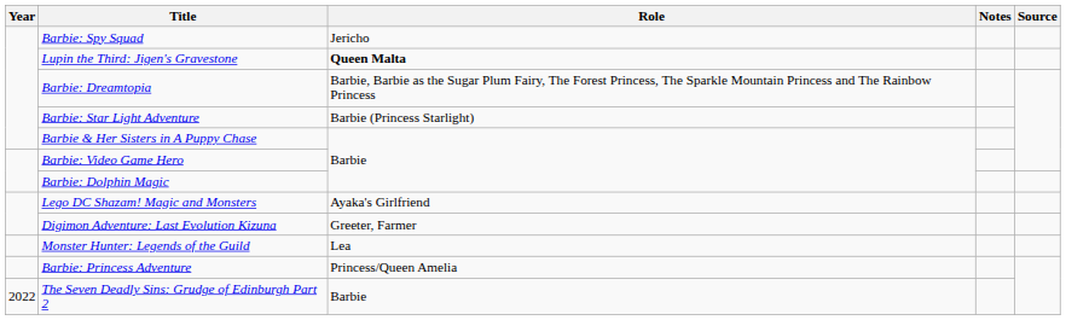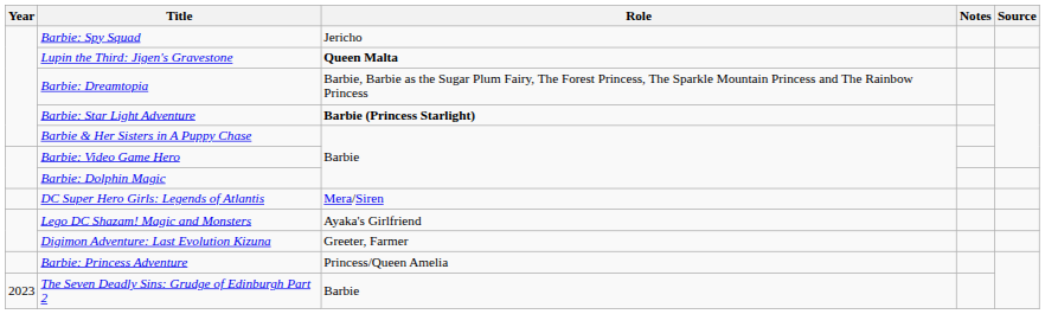Barbie: Star Light Adventure | Role: normal -> bold
+ row: DC Super Hero Girls: Legends of Atlantis | Mera/Siren
- row: Monster Hunter: Legends of the Guild | Lea
The Seven Deadly Sins: Grudge of Edinburgh Part 2 | Year: 2022 -> 2023
